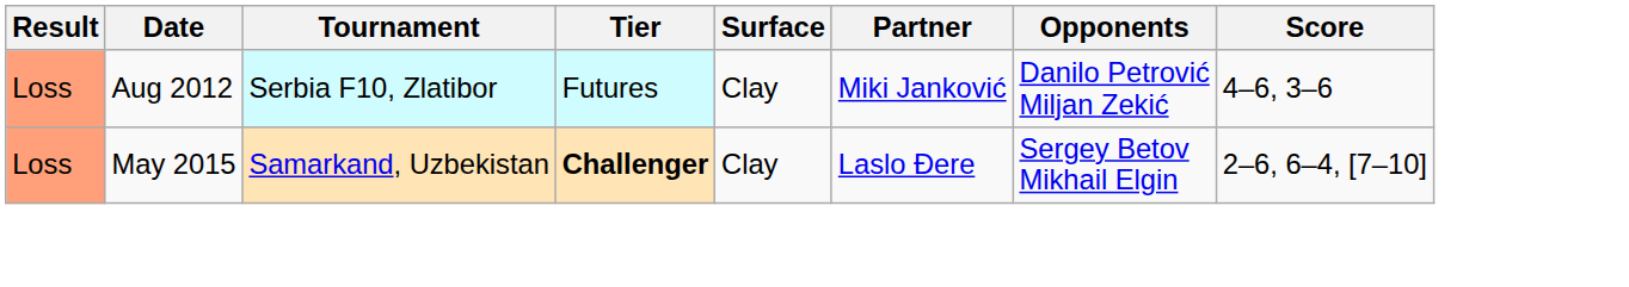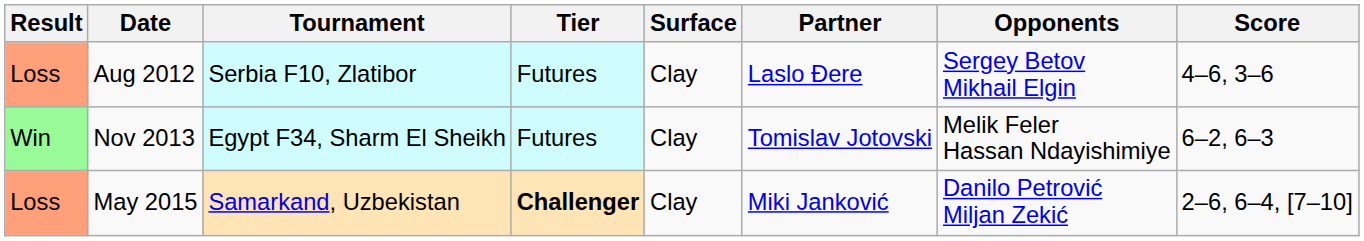Aug 2012 | Partner: Miki Janković -> Laslo Đere
Aug 2012 | Opponents: Danilo Petrović Miljan Zekić -> Sergey Betov Mikhail Elgin
+ row: Win | Nov 2013 | Egypt F34, Sharm El Sheikh | Futures | Clay | Tomislav Jotovski | Melik Feler Hassan Ndayishimiye | 6–2, 6–3
May 2015 | Partner: Laslo Đere -> Miki Janković
May 2015 | Opponents: Sergey Betov Mikhail Elgin -> Danilo Petrović Miljan Zekić
